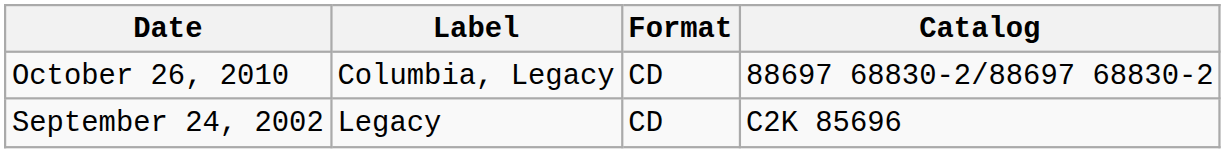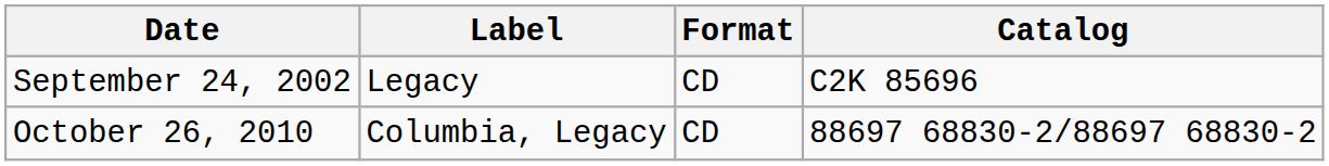rows swapped: September 24, 2002 <-> October 26, 2010
